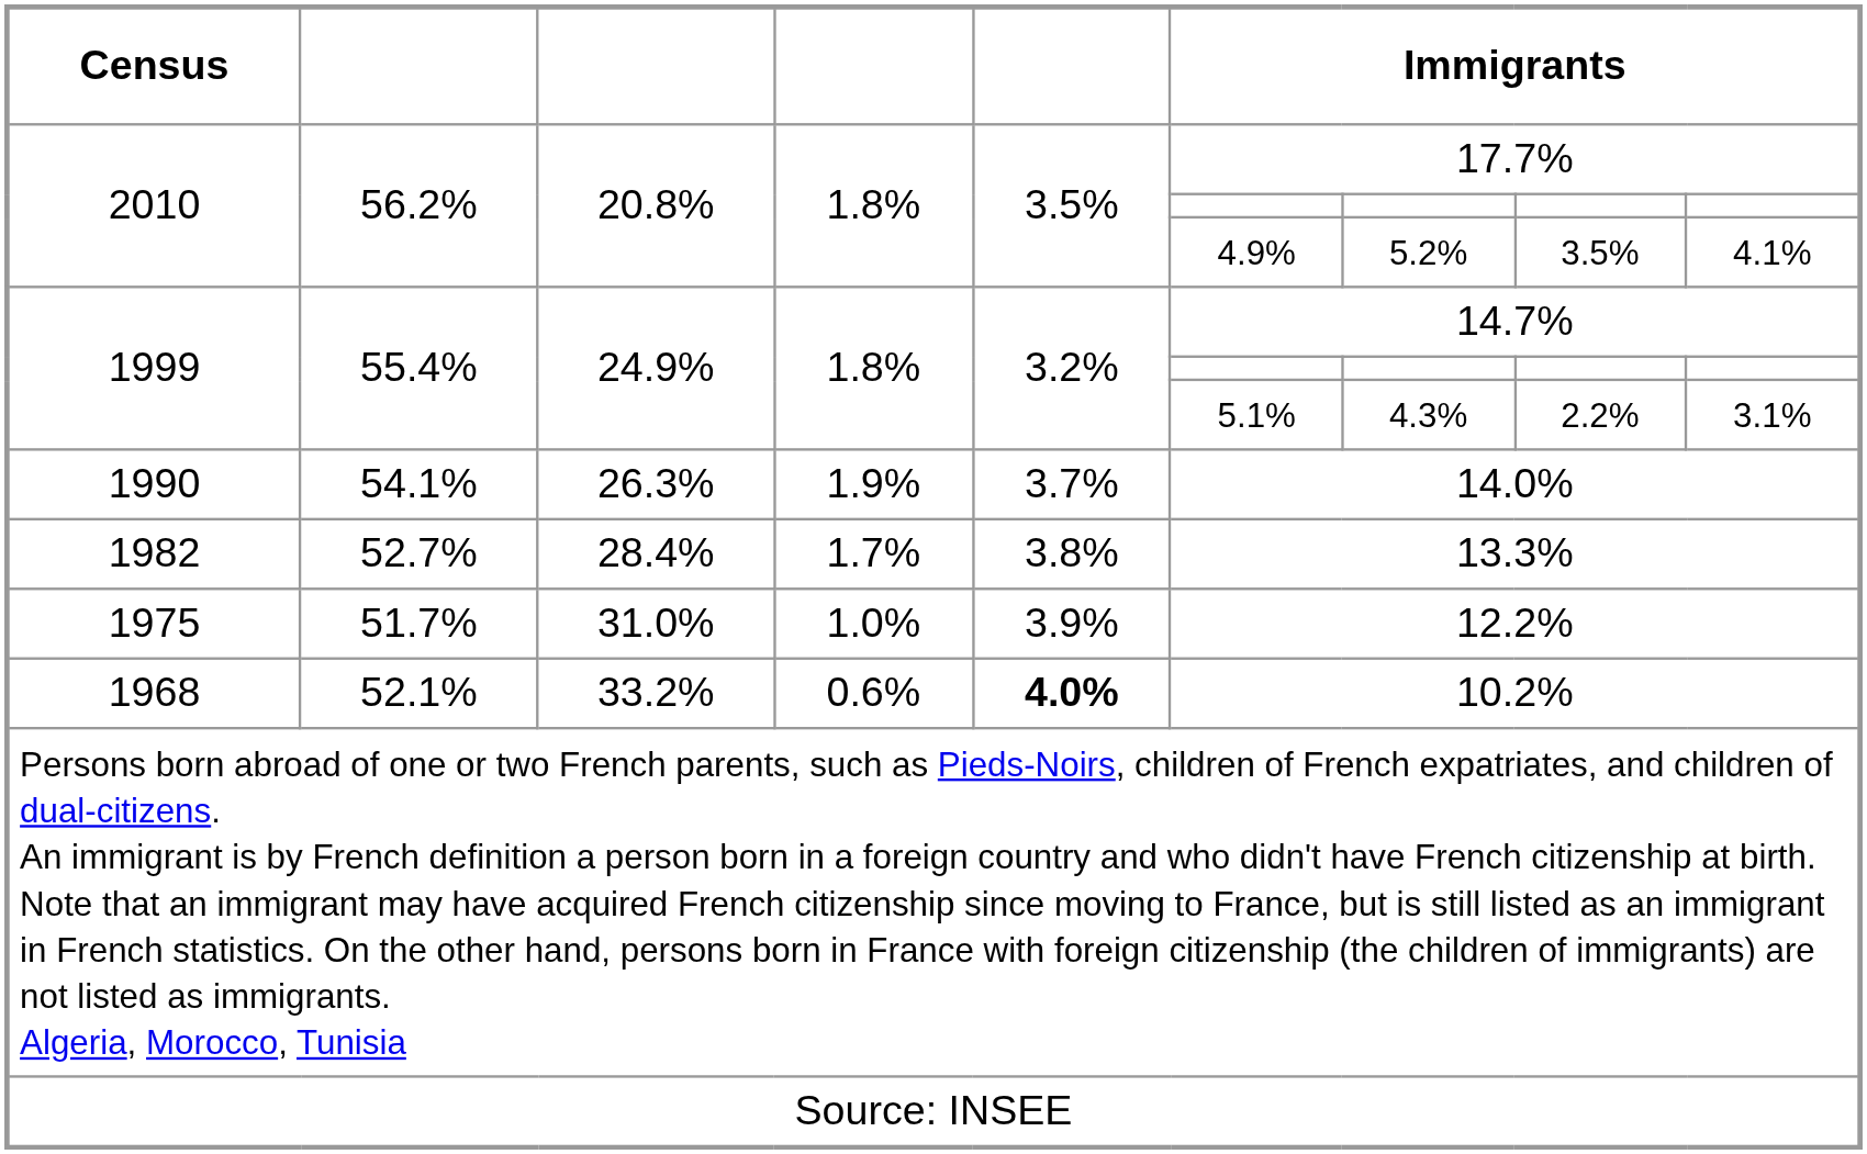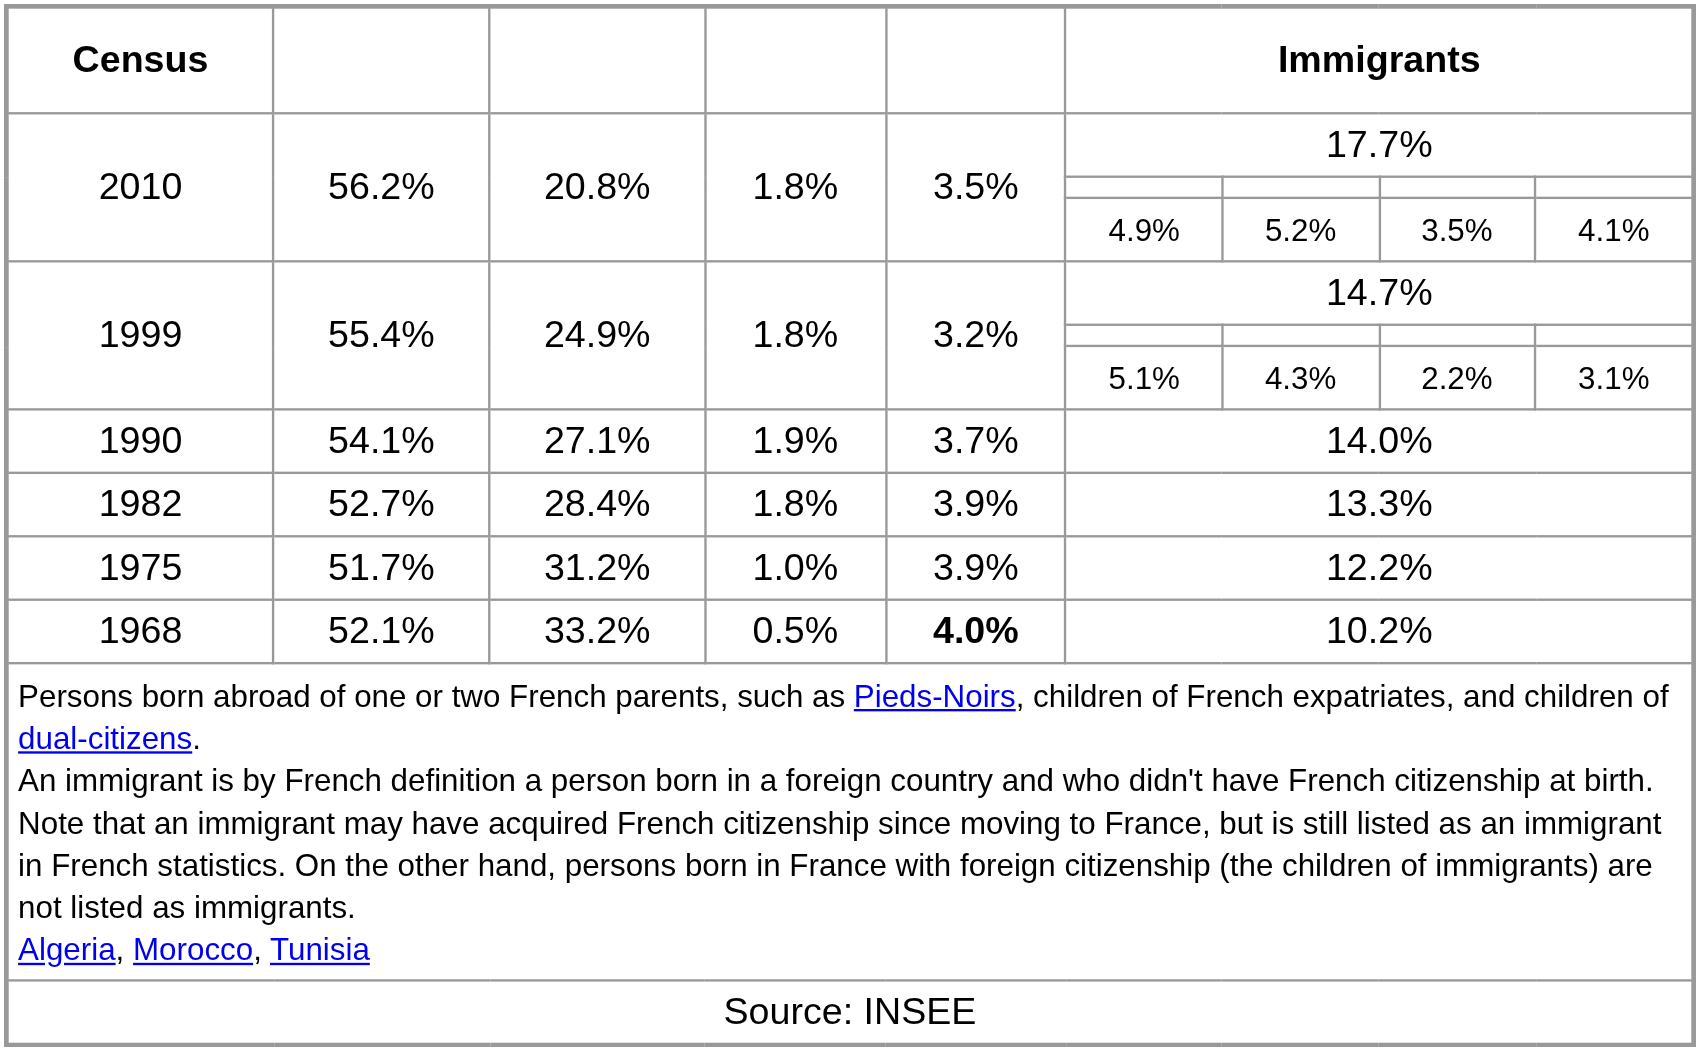1990 | column 3: 26.3% -> 27.1%
1982 | column 4: 1.7% -> 1.8%
1982 | column 5: 3.8% -> 3.9%
1975 | column 3: 31.0% -> 31.2%
1968 | column 4: 0.6% -> 0.5%
